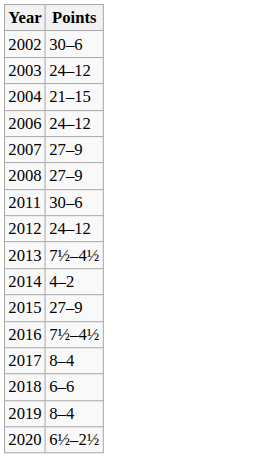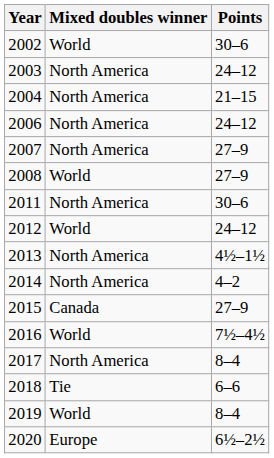+ column: Mixed doubles winner | World | North America | North America | North America | North America | World | North America | World | North America | North America | Canada | World | North America | Tie | World | Europe
2013 | Points: 7½–4½ -> 4½–1½
